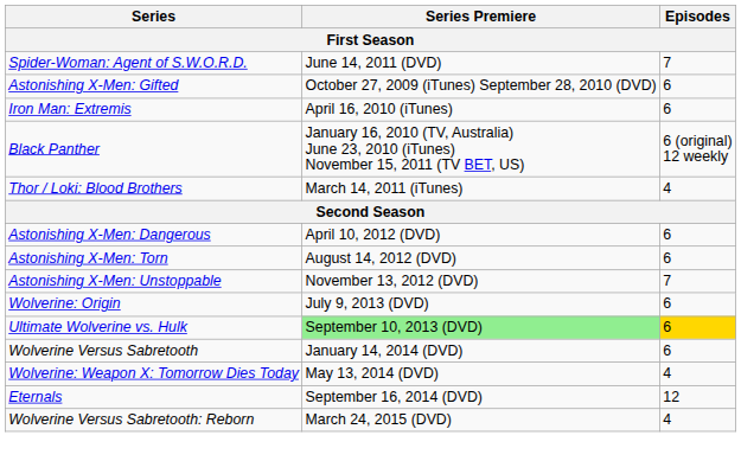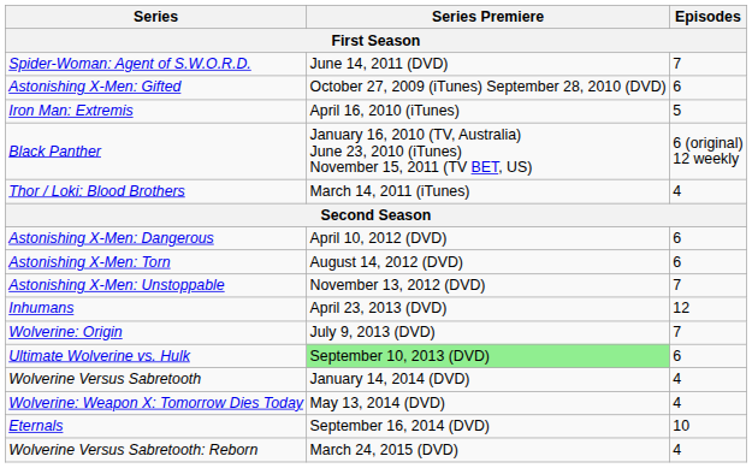Iron Man: Extremis | Episodes: 6 -> 5
+ row: Inhumans | April 23, 2013 (DVD) | 12
Wolverine: Origin | Episodes: 6 -> 7
Ultimate Wolverine vs. Hulk | Episodes: gold background -> no background
Wolverine Versus Sabretooth | Episodes: 6 -> 4
Eternals | Episodes: 12 -> 10
